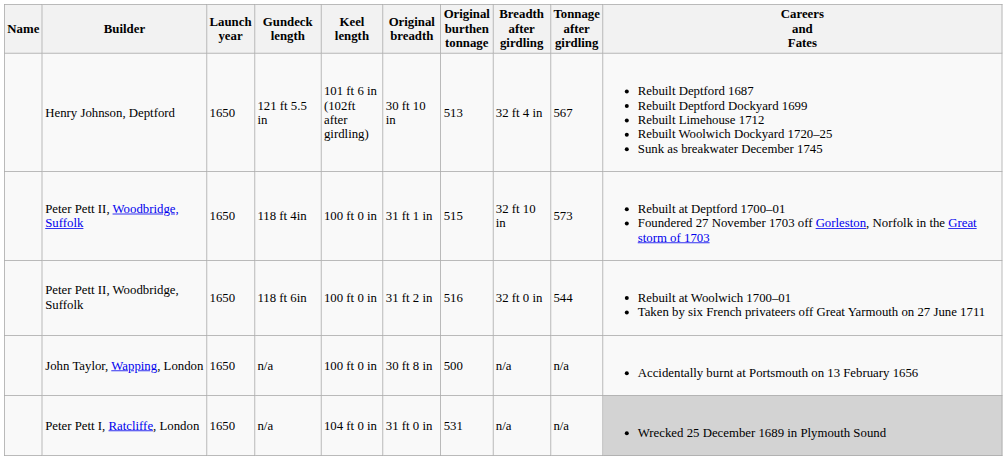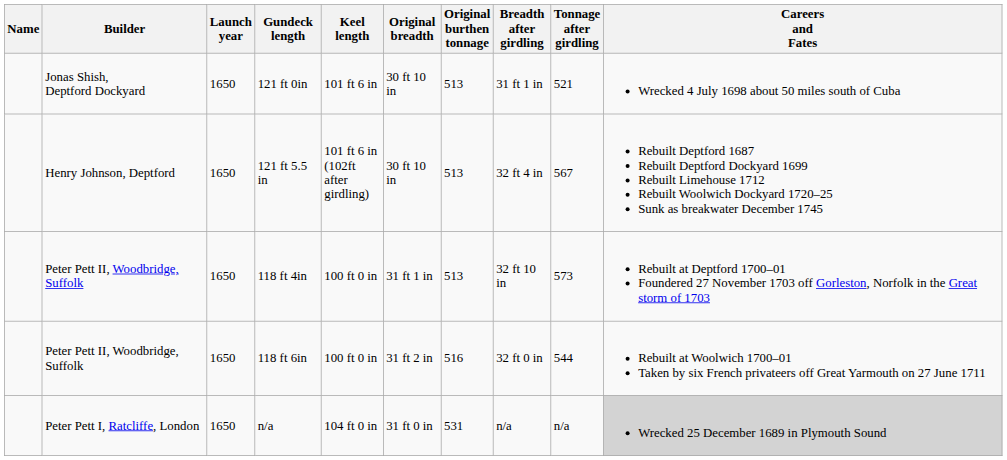+ row: Jonas Shish, Deptford Dockyard | 1650 | 121 ft 0in | 101 ft 6 in | 30 ft 10 in | 513 | 31 ft 1 in | 521 | Wrecked 4 July 1698 about 50 miles south of Cuba
Peter Pett II, Woodbridge, Suffolk / 118 ft 4in | Original burthen tonnage: 515 -> 513
- row: John Taylor, Wapping, London | 1650 | n/a | 100 ft 0 in | 30 ft 8 in | 500 | n/a | n/a | Accidentally burnt at Portsmouth on 13 February 1656
